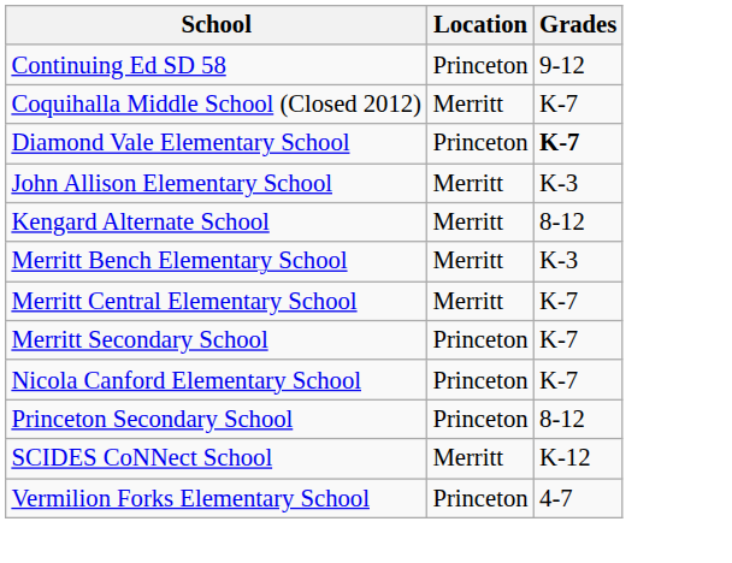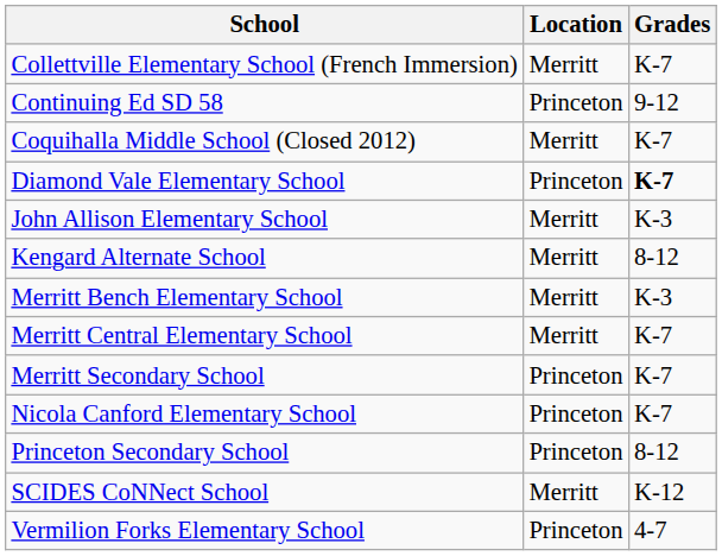+ row: Collettville Elementary School (French Immersion) | Merritt | K-7
